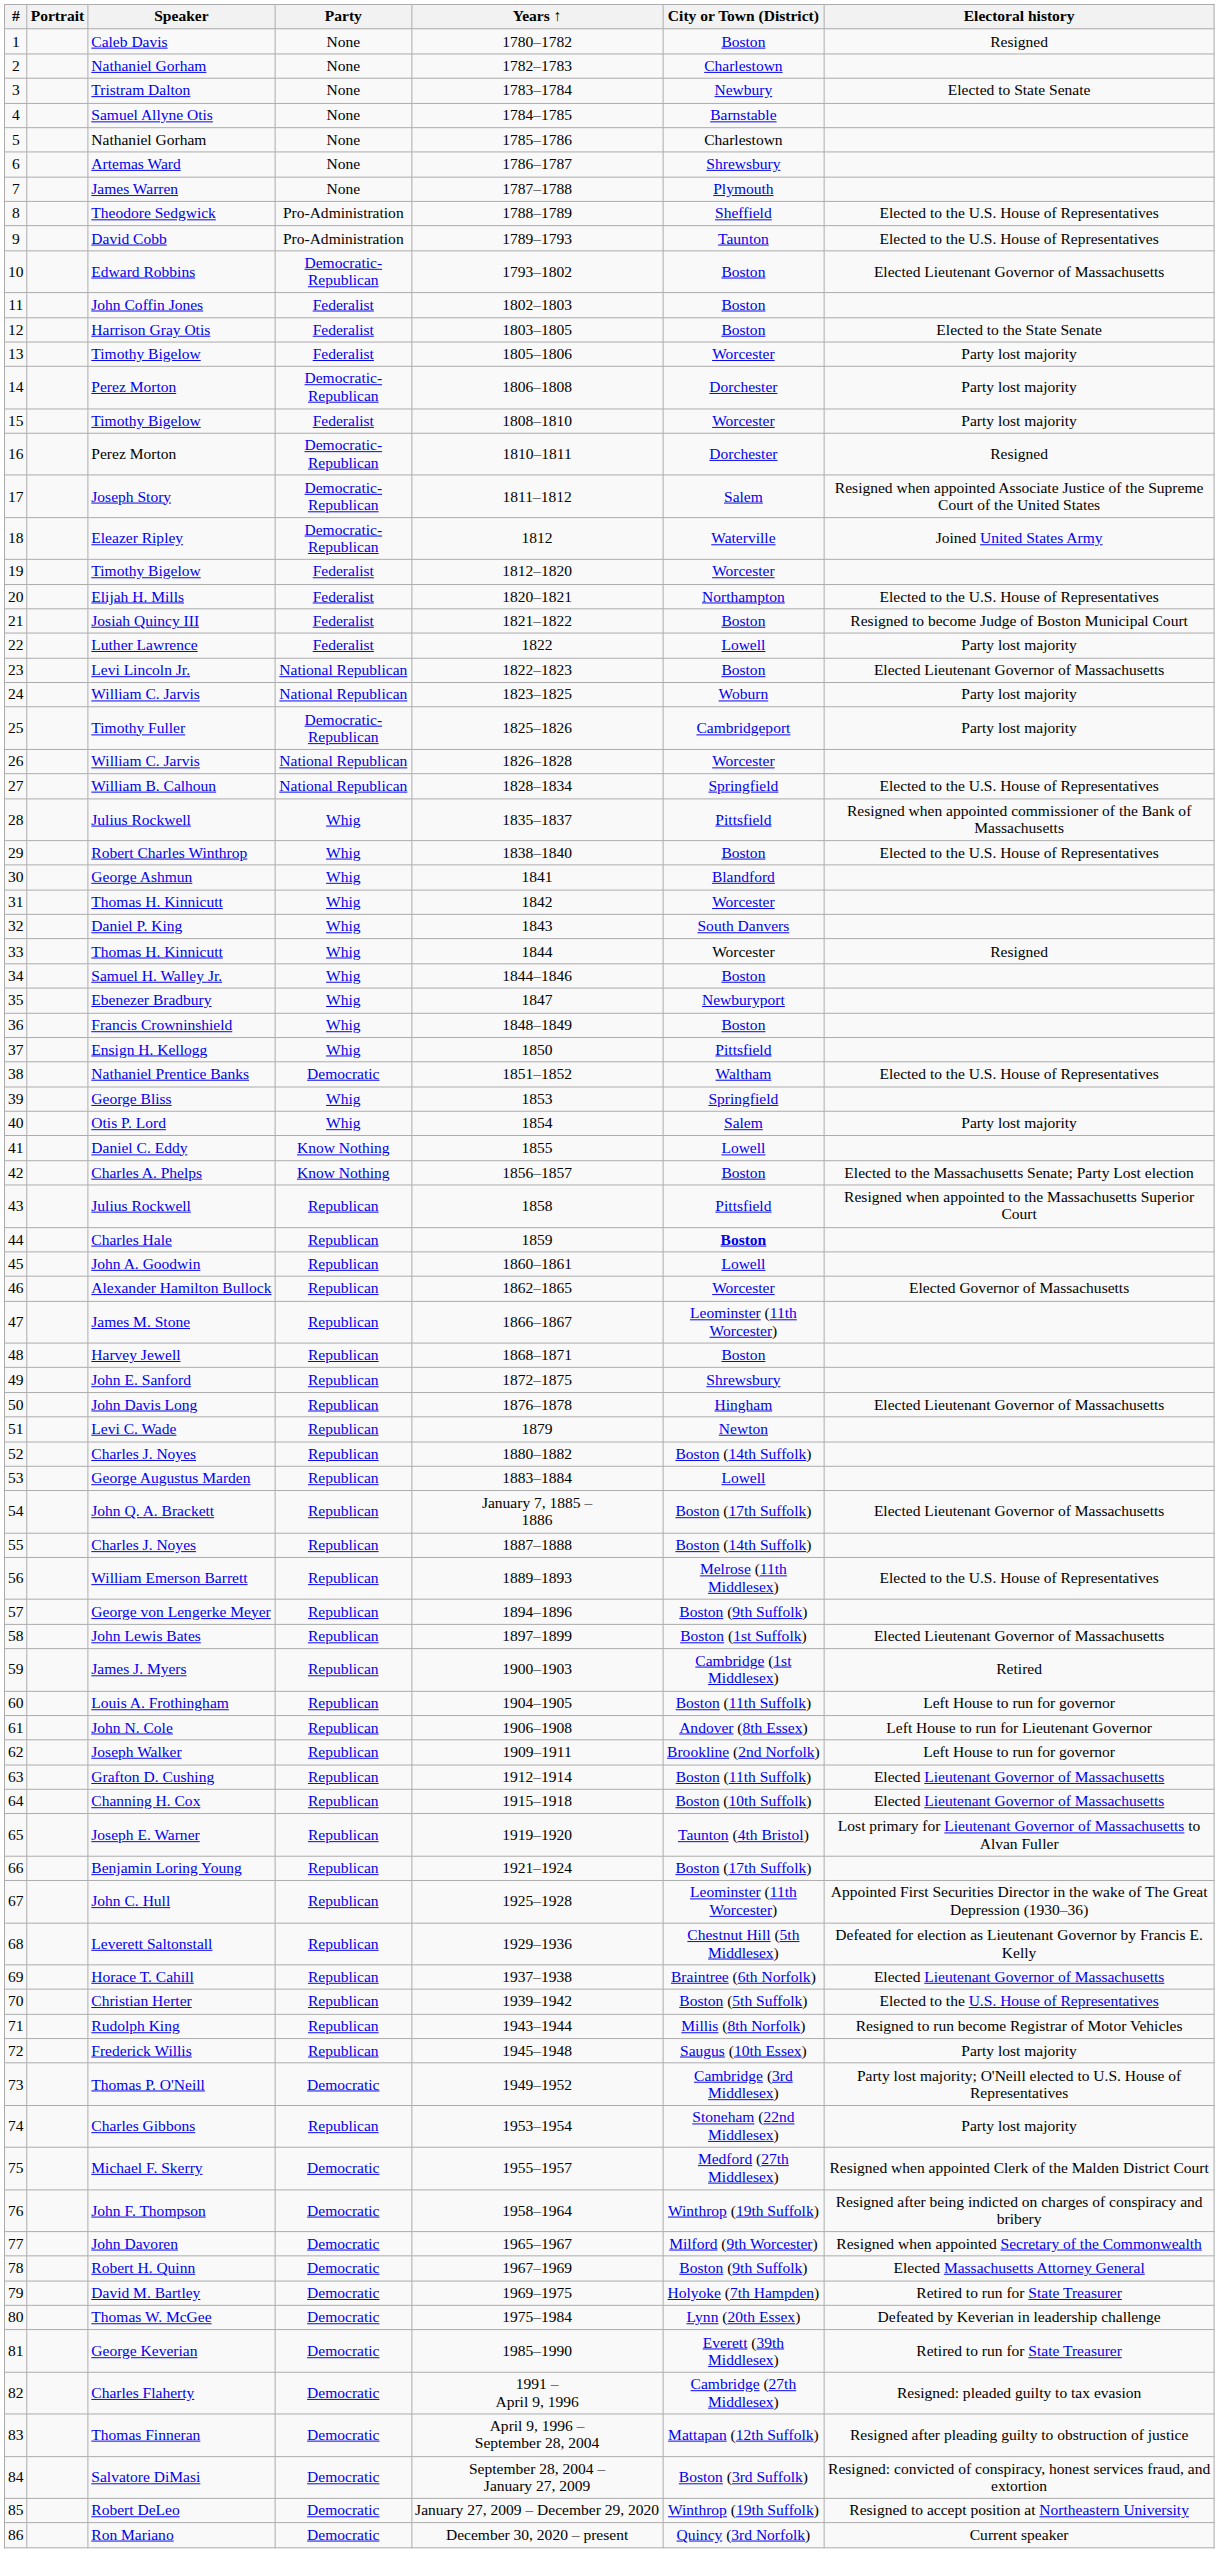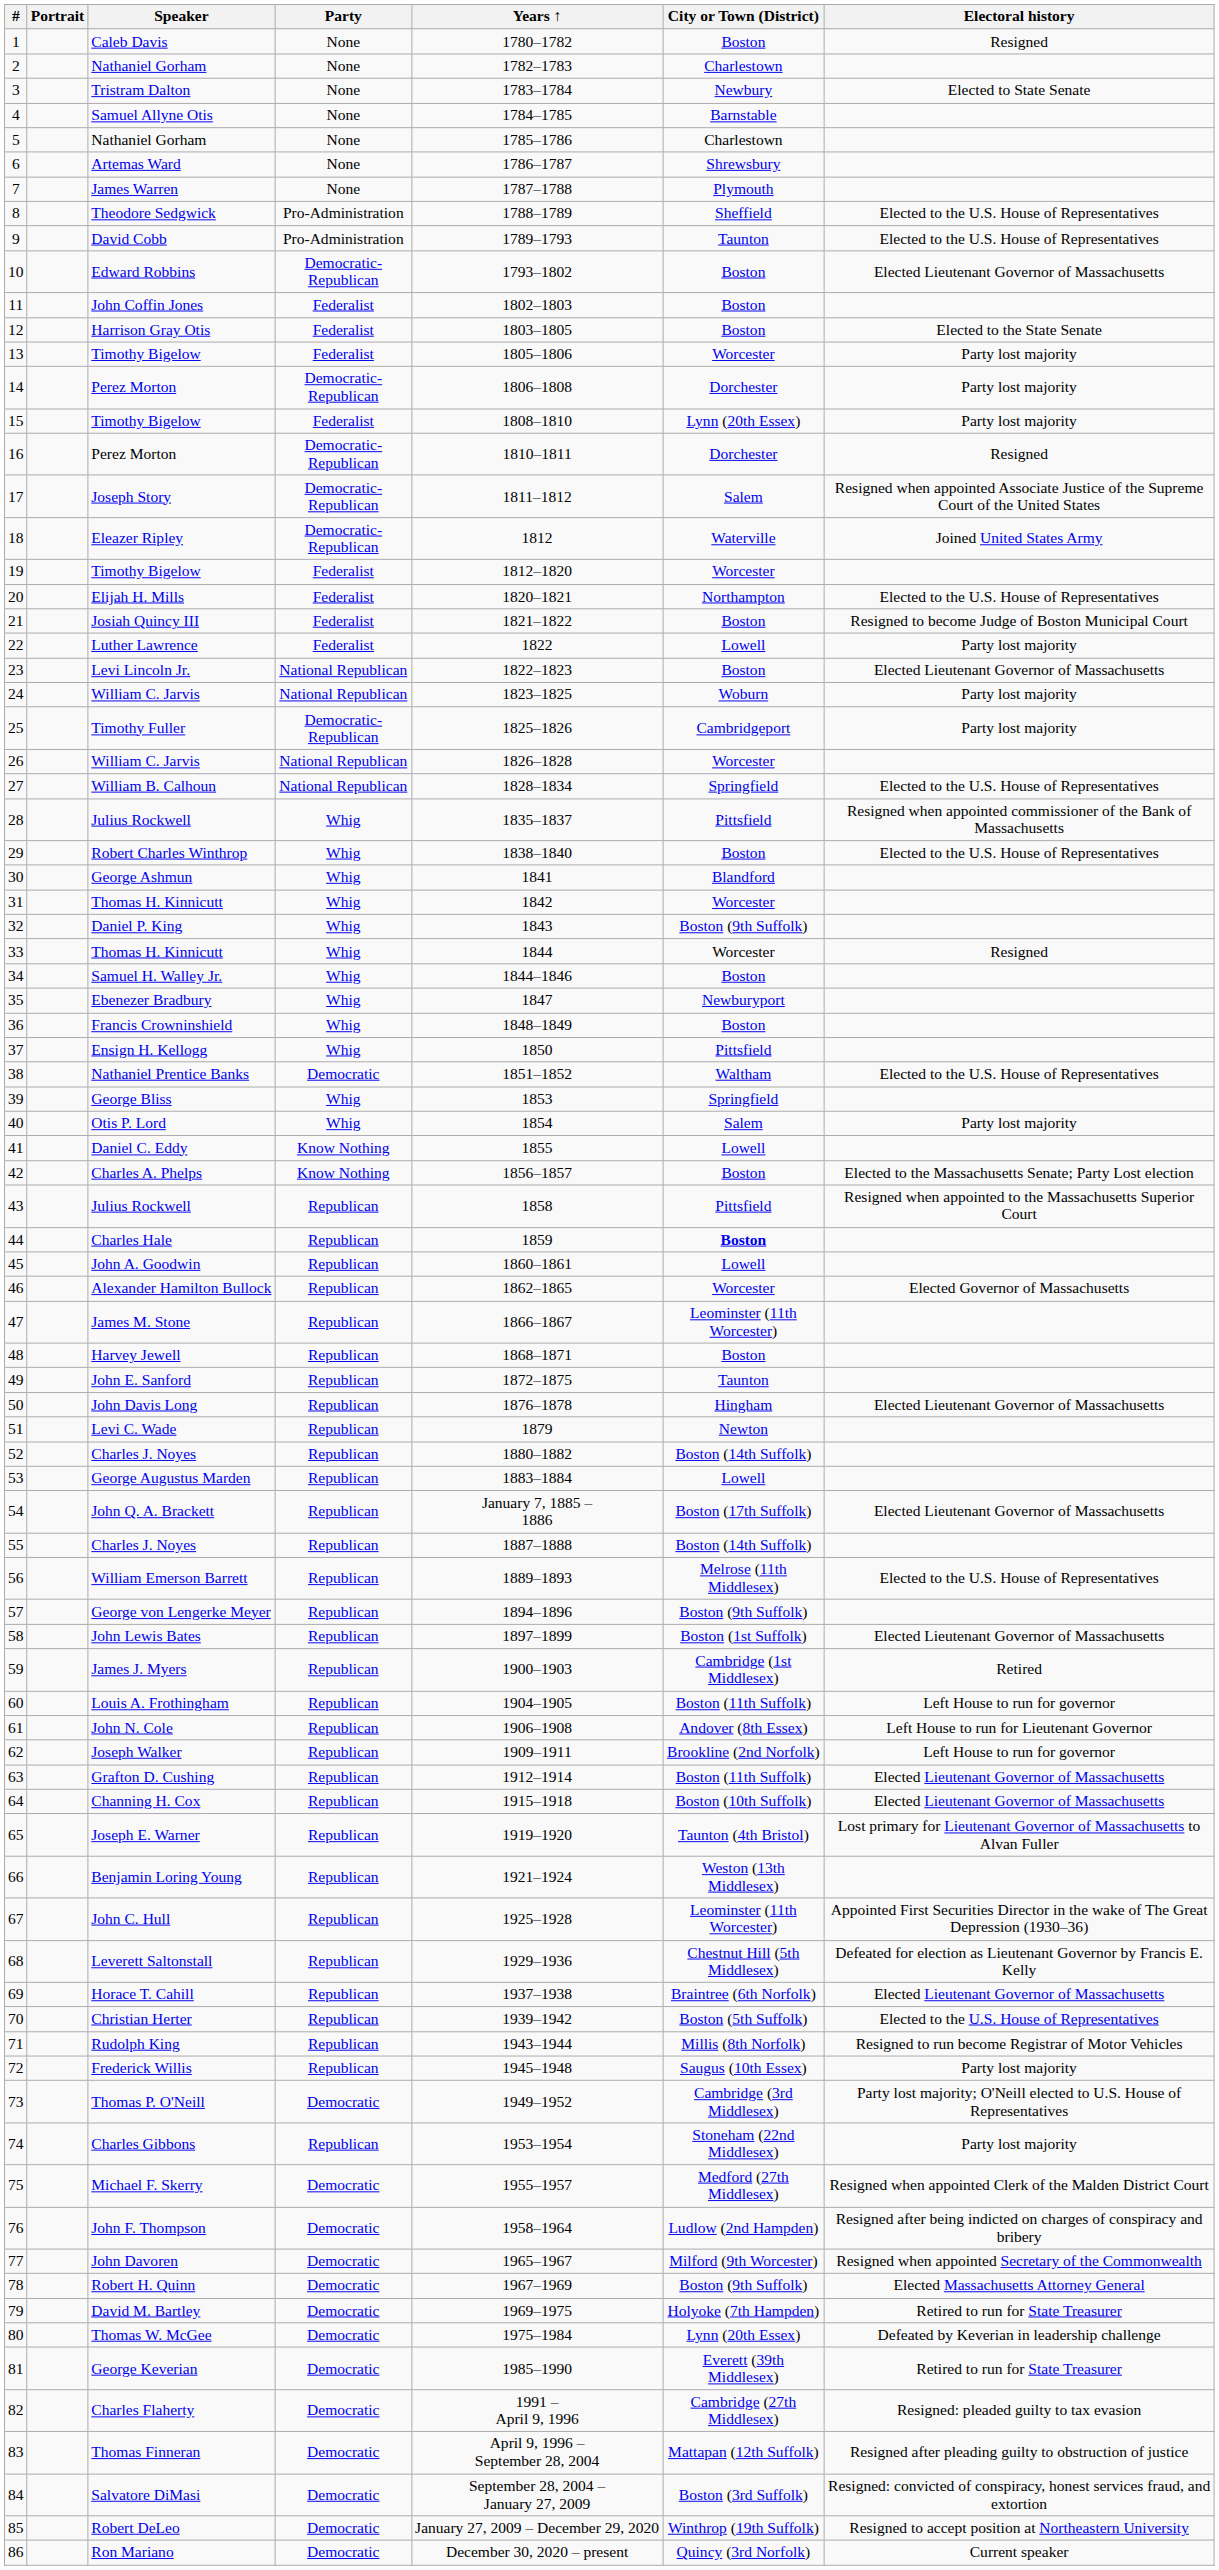15 / Timothy Bigelow | City or Town (District): Worcester -> Lynn (20th Essex)
Daniel P. King | City or Town (District): South Danvers -> Boston (9th Suffolk)
John E. Sanford | City or Town (District): Shrewsbury -> Taunton
Benjamin Loring Young | City or Town (District): Boston (17th Suffolk) -> Weston (13th Middlesex)
John F. Thompson | City or Town (District): Winthrop (19th Suffolk) -> Ludlow (2nd Hampden)
